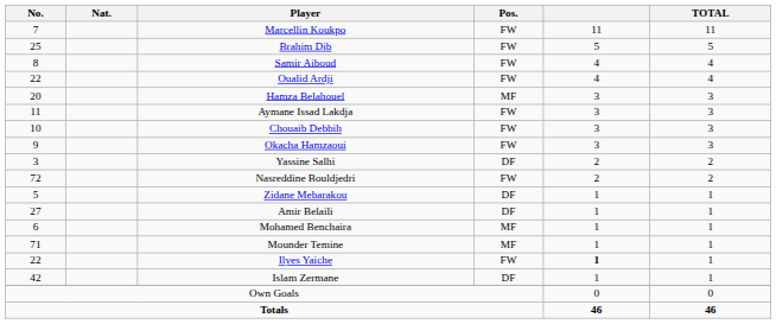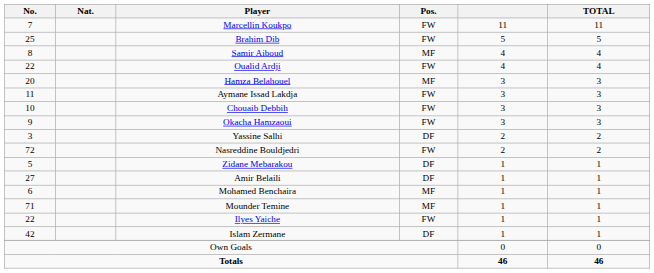Samir Aiboud | Pos.: FW -> MF
Ilyes Yaiche | column 5: bold -> normal
